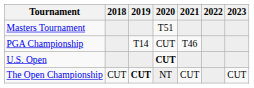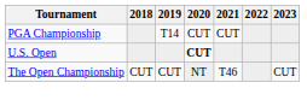- row: Masters Tournament | T51
PGA Championship | 2021: T46 -> CUT
The Open Championship | 2019: bold -> normal
The Open Championship | 2021: CUT -> T46
